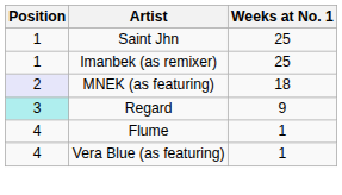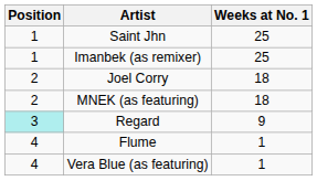+ row: 2 | Joel Corry | 18
MNEK (as featuring) | Position: lavender background -> no background
